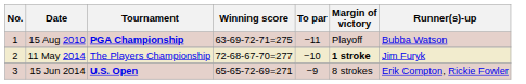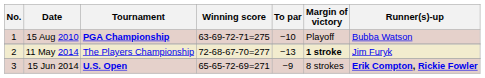15 Aug 2010 | To par: −11 -> −10
11 May 2014 | To par: −10 -> −13
15 Jun 2014 | Runner(s)-up: normal -> bold
